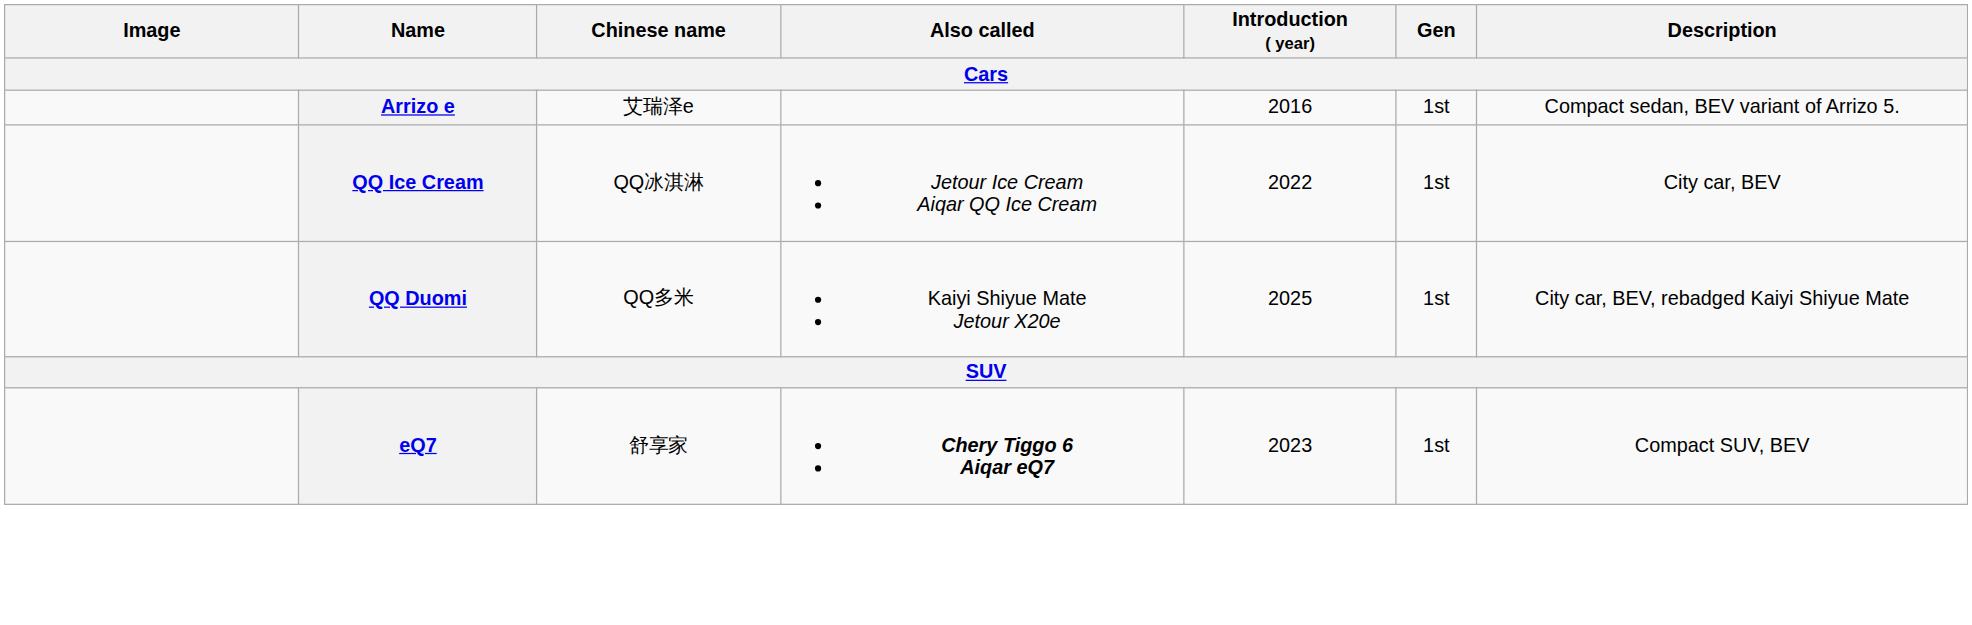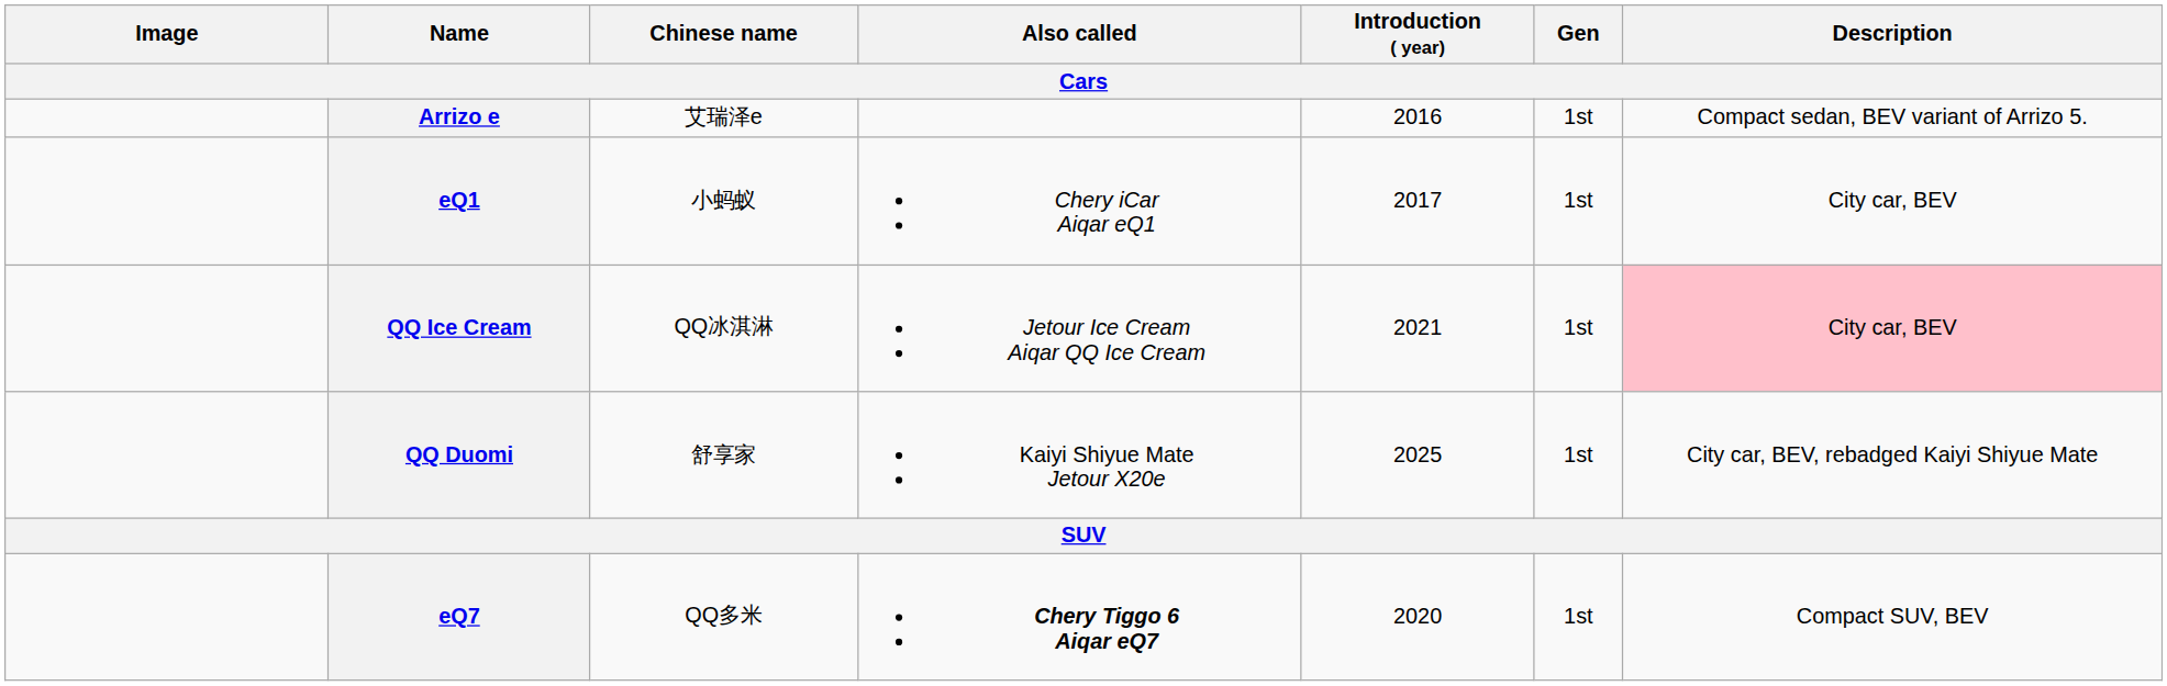+ row: eQ1 | 小蚂蚁 | Chery iCar Aiqar eQ1 | 2017 | 1st | City car, BEV
QQ Ice Cream | Introduction ( year): 2022 -> 2021
QQ Ice Cream | Description: no background -> pink background
QQ Duomi | Chinese name: QQ多米 -> 舒享家
eQ7 | Chinese name: 舒享家 -> QQ多米
eQ7 | Introduction ( year): 2023 -> 2020
